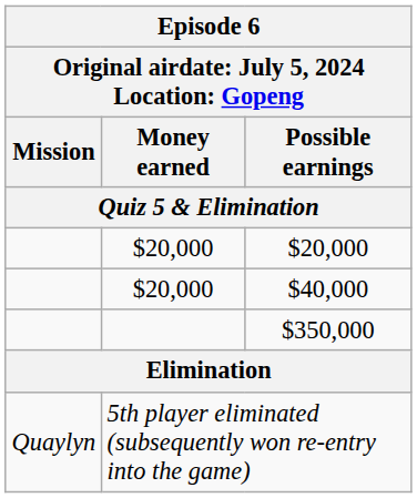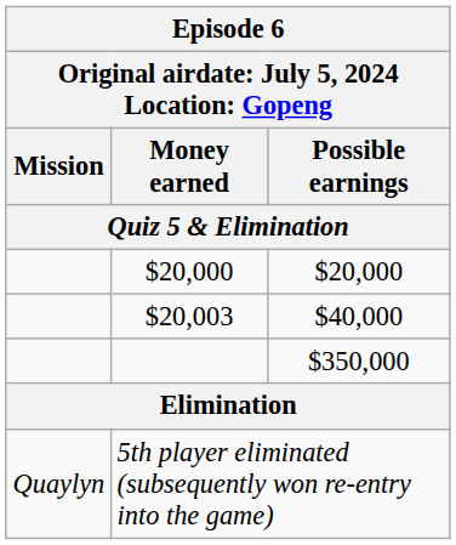$40,000 | Money earned: $20,000 -> $20,003
